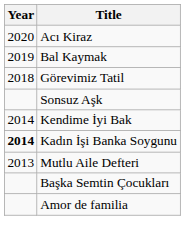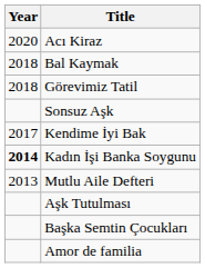Bal Kaymak | Year: 2019 -> 2018
Kendime İyi Bak | Year: 2014 -> 2017
+ row: Aşk Tutulması
